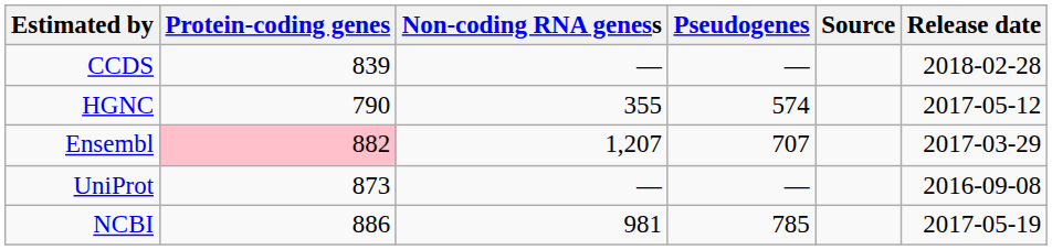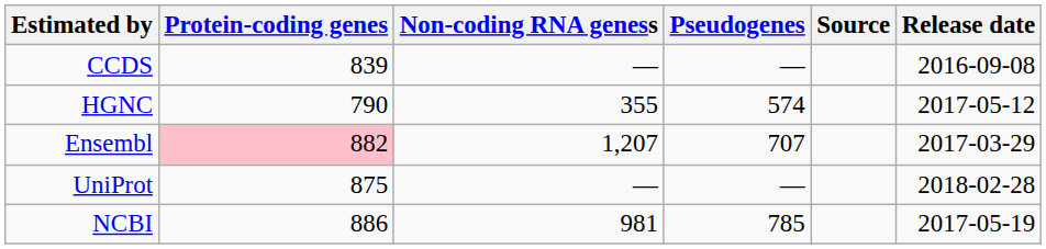CCDS | Release date: 2018-02-28 -> 2016-09-08
UniProt | Protein-coding genes: 873 -> 875
UniProt | Release date: 2016-09-08 -> 2018-02-28
